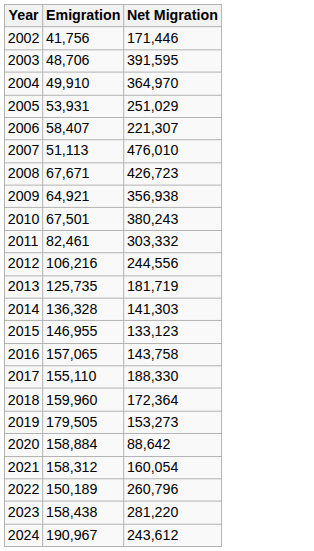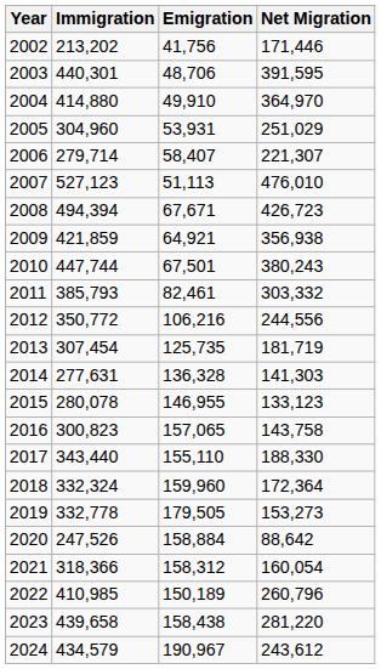+ column: Immigration | 213,202 | 440,301 | 414,880 | 304,960 | 279,714 | 527,123 | 494,394 | 421,859 | 447,744 | 385,793 | 350,772 | 307,454 | 277,631 | 280,078 | 300,823 | 343,440 | 332,324 | 332,778 | 247,526 | 318,366 | 410,985 | 439,658 | 434,579
